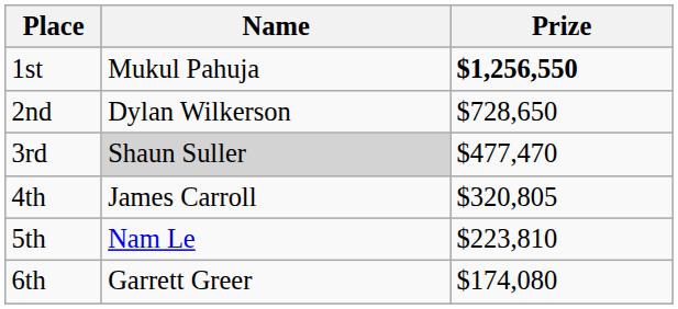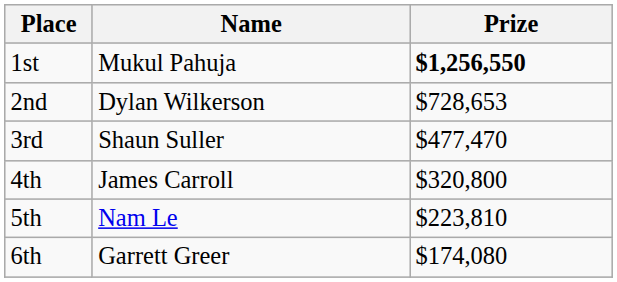2nd | Prize: $728,650 -> $728,653
3rd | Name: lightgrey background -> no background
4th | Prize: $320,805 -> $320,800
